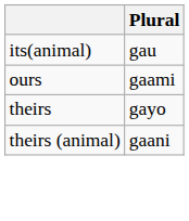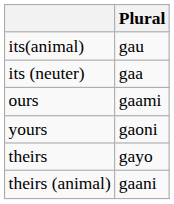+ row: its (neuter) | gaa
+ row: yours | gaoni
